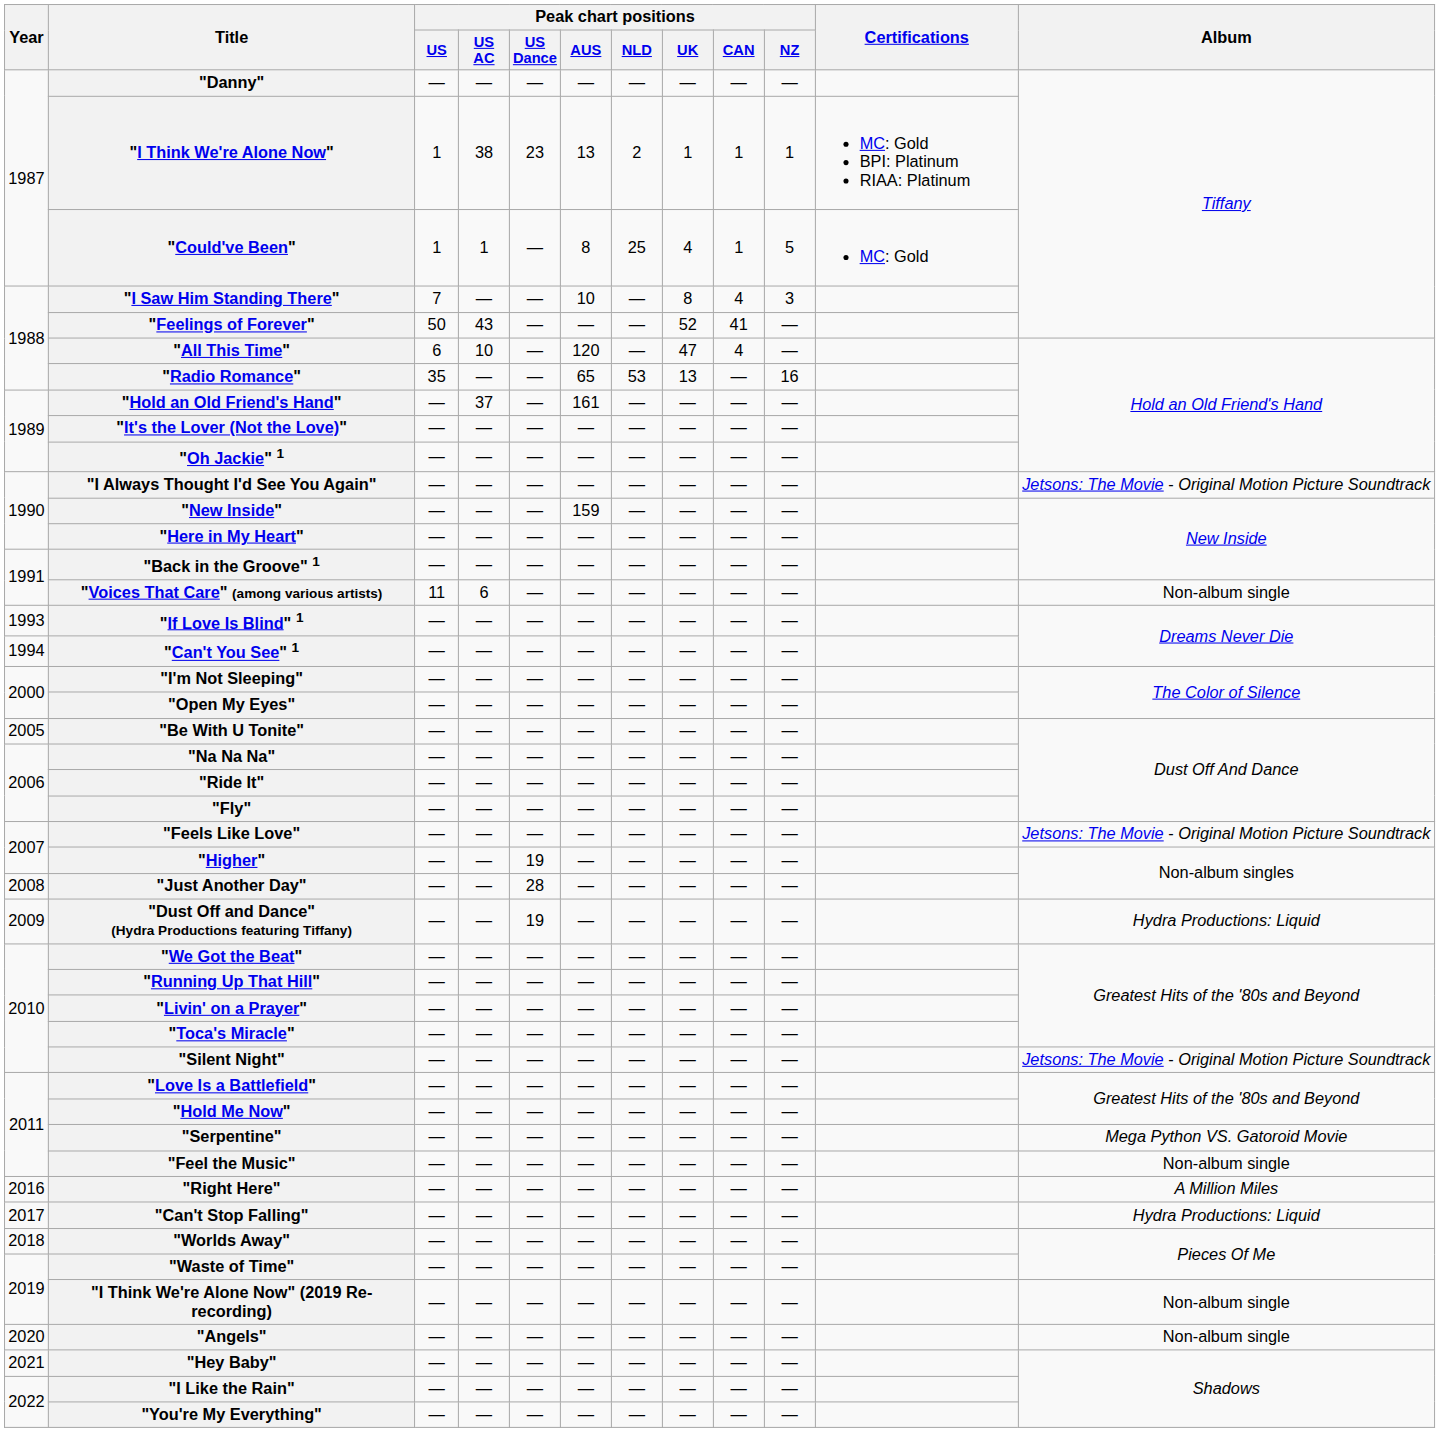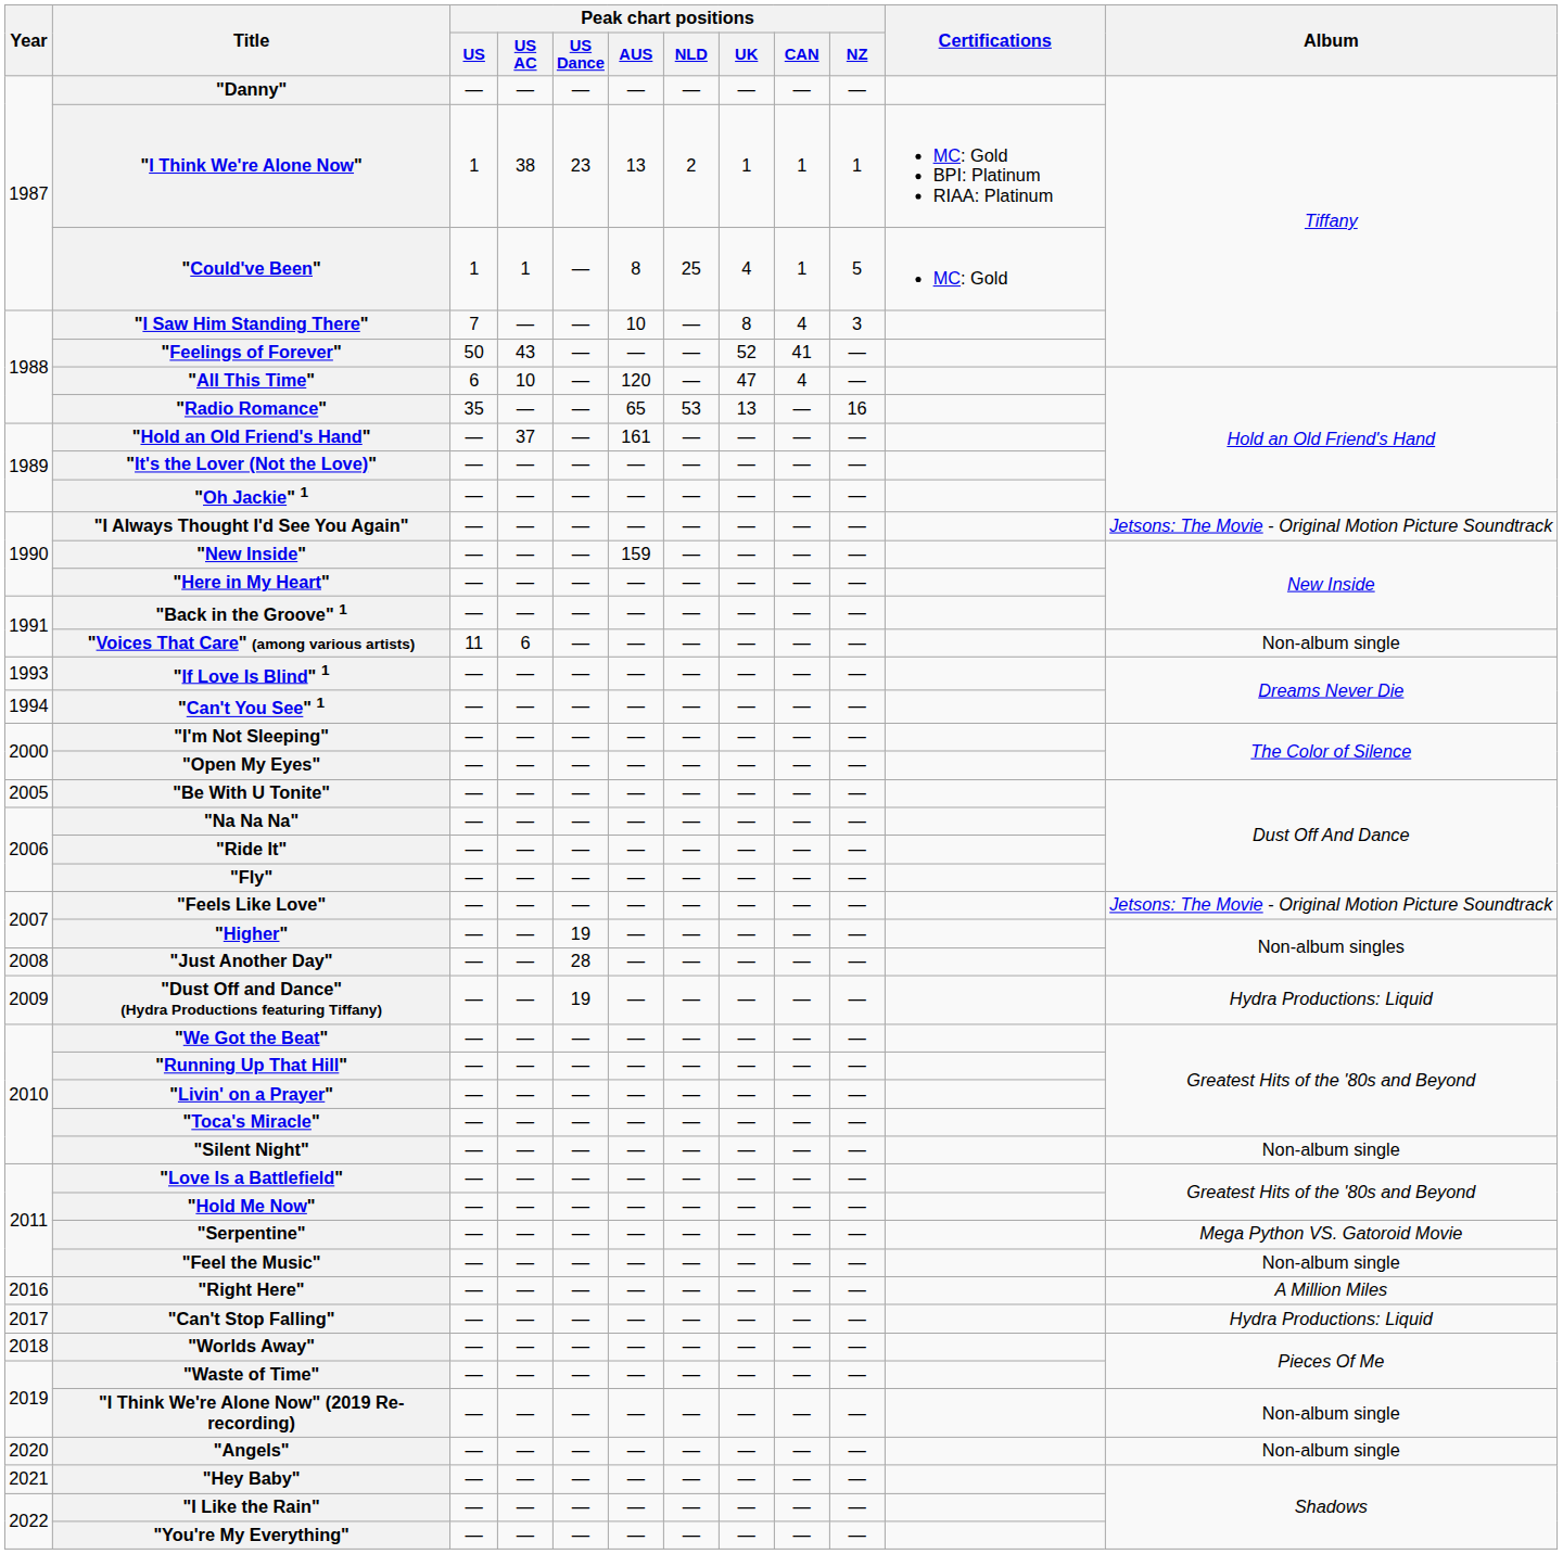"Silent Night" | Album: Jetsons: The Movie - Original Motion Picture Soundtrack -> Non-album single
